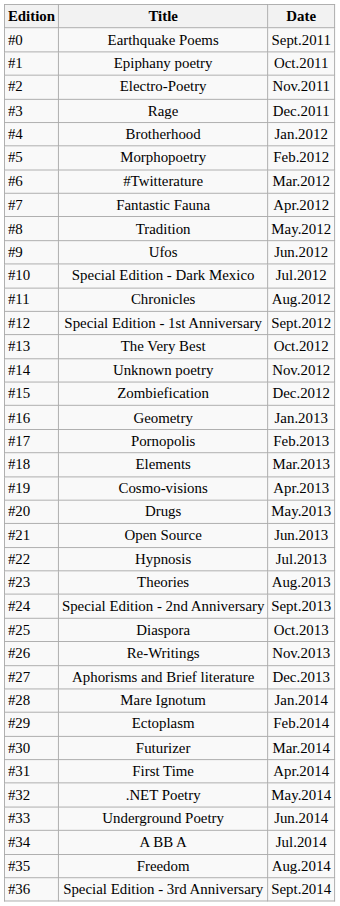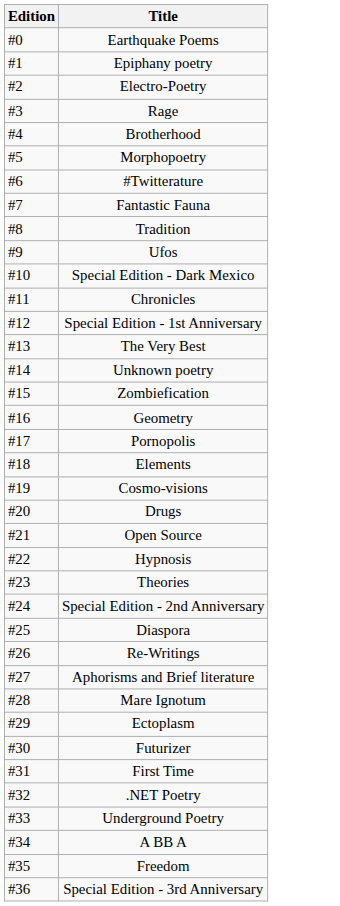- column: Date | Sept.2011 | Oct.2011 | Nov.2011 | Dec.2011 | Jan.2012 | Feb.2012 | Mar.2012 | Apr.2012 | May.2012 | Jun.2012 | Jul.2012 | Aug.2012 | Sept.2012 | Oct.2012 | Nov.2012 | Dec.2012 | Jan.2013 | Feb.2013 | Mar.2013 | Apr.2013 | May.2013 | Jun.2013 | Jul.2013 | Aug.2013 | Sept.2013 | Oct.2013 | Nov.2013 | Dec.2013 | Jan.2014 | Feb.2014 | Mar.2014 | Apr.2014 | May.2014 | Jun.2014 | Jul.2014 | Aug.2014 | Sept.2014
